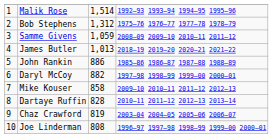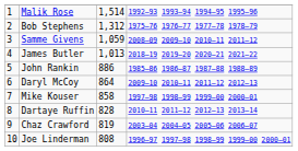Daryl McCoy | column 3: 882 -> 864
Daryl McCoy | column 4: 1997–98 1998–99 1999–00 2000–01 -> 2009–10 2010–11 2011–12 2012–13
Mike Kouser | column 4: 2009–10 2010–11 2011–12 2012–13 -> 1997–98 1998–99 1999–00 2000–01
